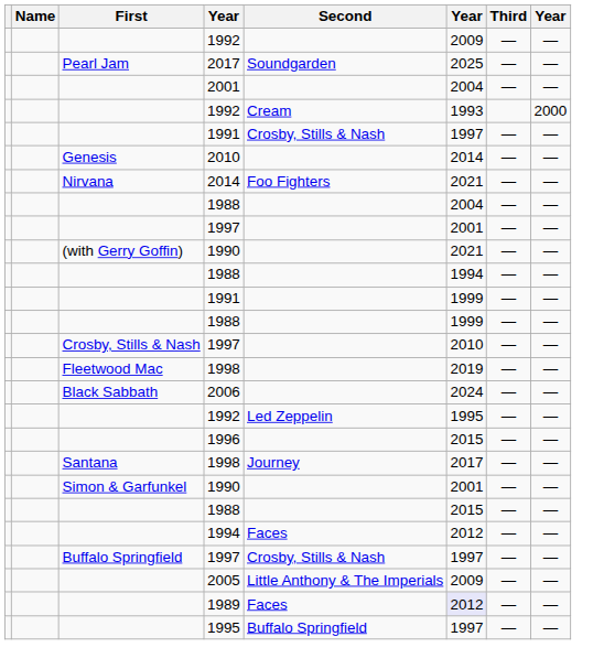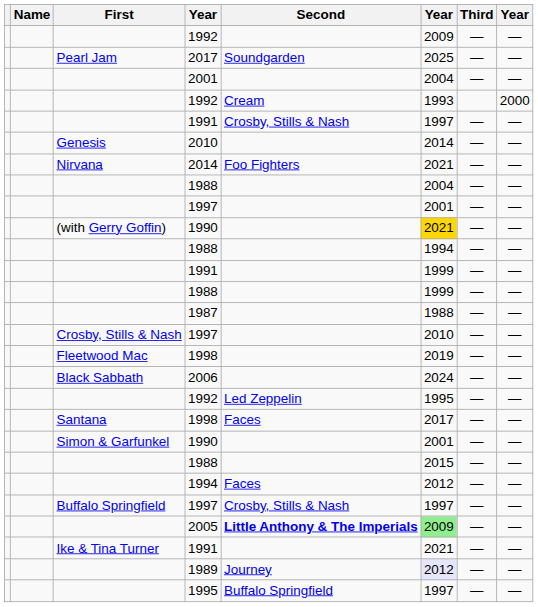(with Gerry Goffin) / 1990 | column 6: no background -> gold background
+ row: 1987 | 1988 | — | —
- row: 1996 | 2015 | — | —
Santana / 1998 | Second: Journey -> Faces
2005 | Second: normal -> bold
2005 | column 6: no background -> lightgreen background
+ row: Ike & Tina Turner | 1991 | 2021 | — | —
1989 | Second: Faces -> Journey
